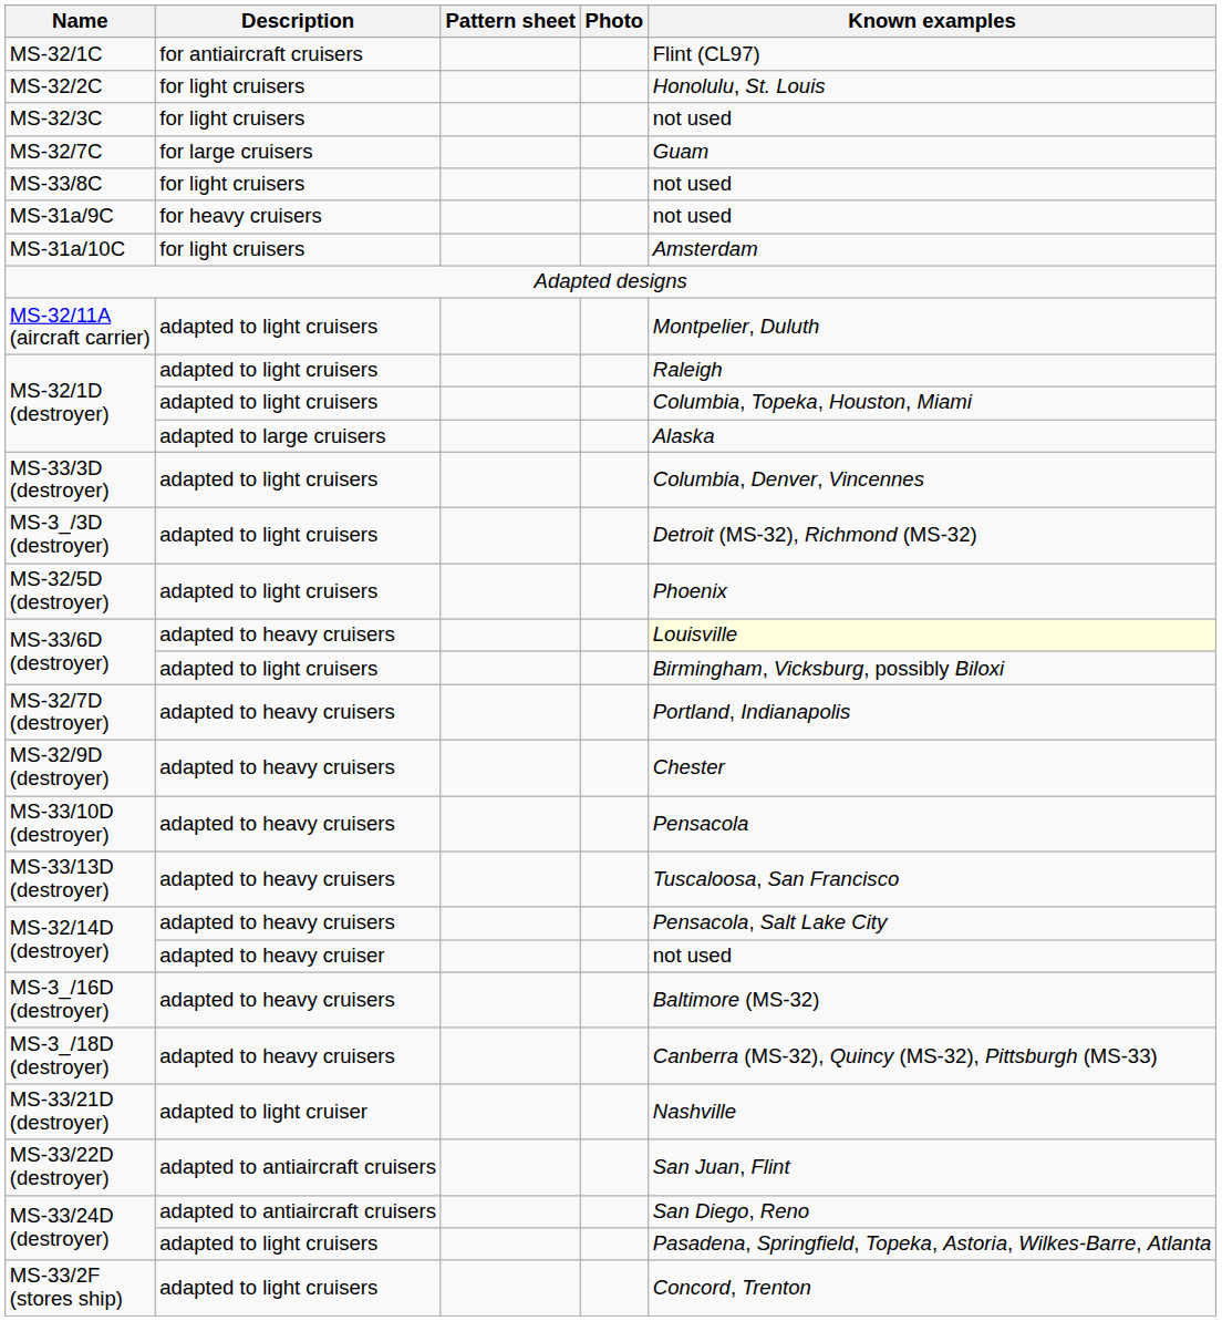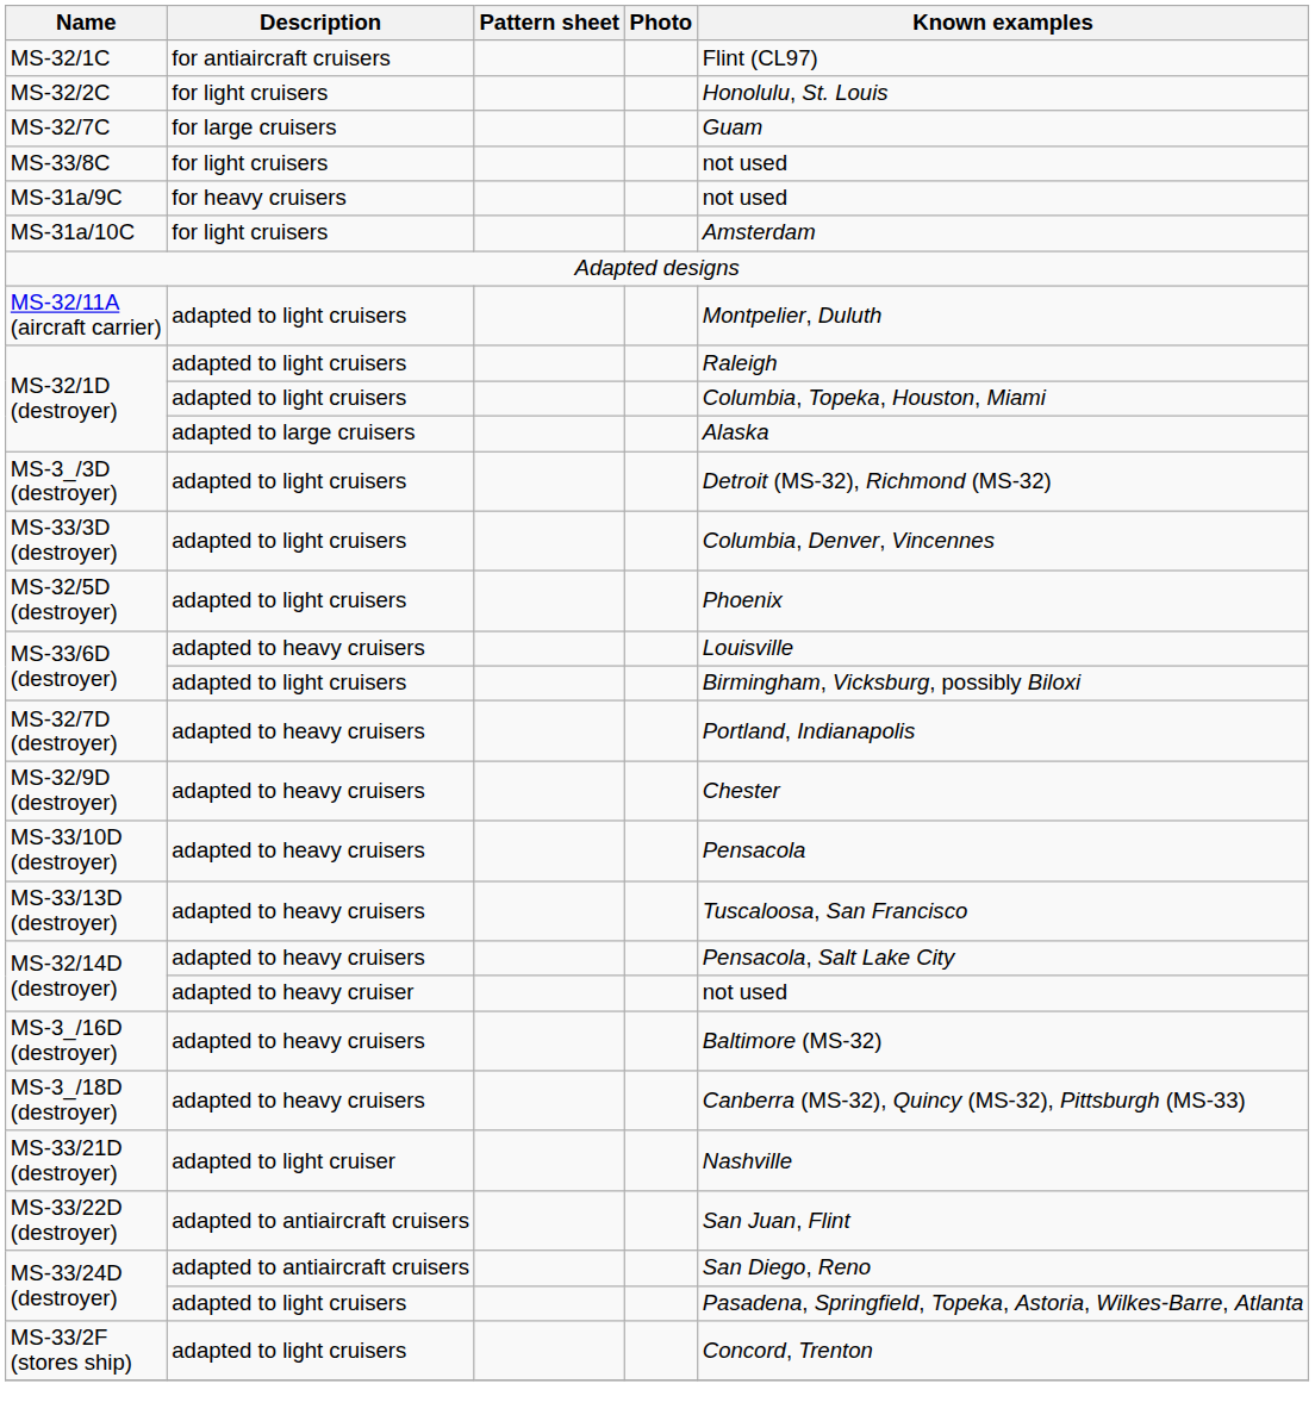- row: MS-32/3C | for light cruisers | not used
rows swapped: MS-3_/3D (destroyer) <-> MS-33/3D (destroyer)
MS-33/6D (destroyer) / adapted to heavy cruisers | Known examples: lightyellow background -> no background
